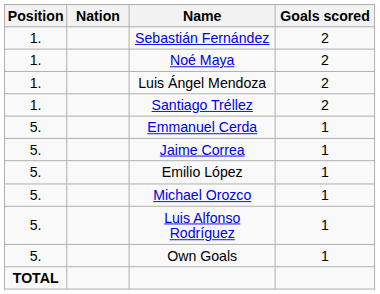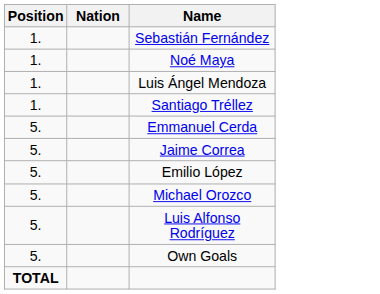- column: Goals scored | 2 | 2 | 2 | 2 | 1 | 1 | 1 | 1 | 1 | 1
